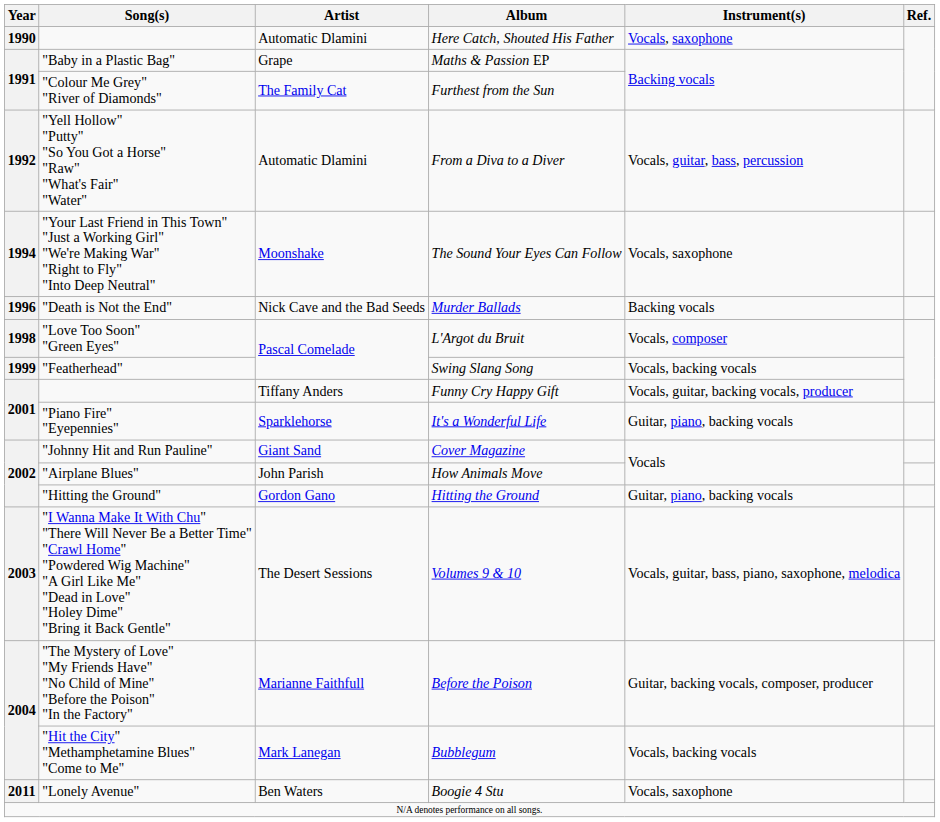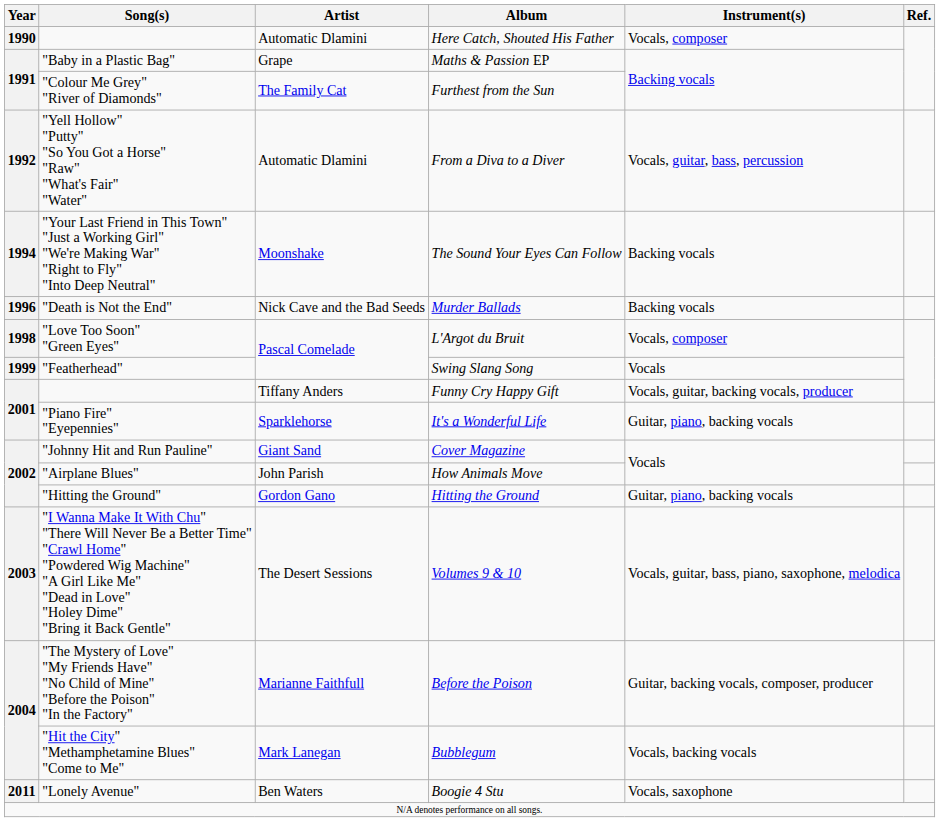Here Catch, Shouted His Father | Instrument(s): Vocals, saxophone -> Vocals, composer
The Sound Your Eyes Can Follow | Instrument(s): Vocals, saxophone -> Backing vocals
Swing Slang Song | Instrument(s): Vocals, backing vocals -> Vocals
